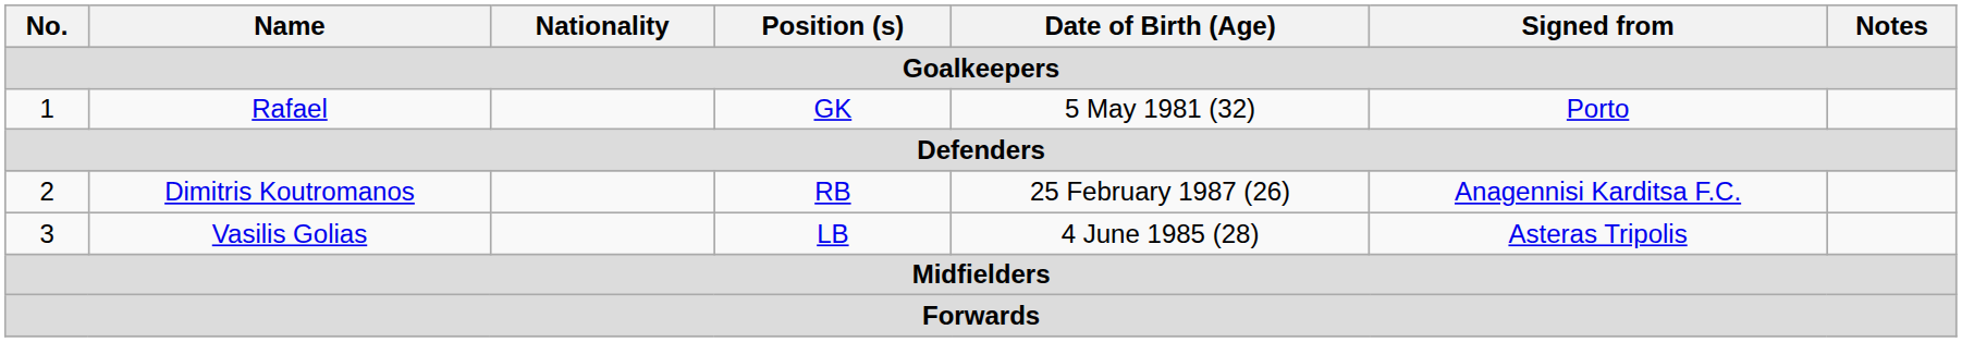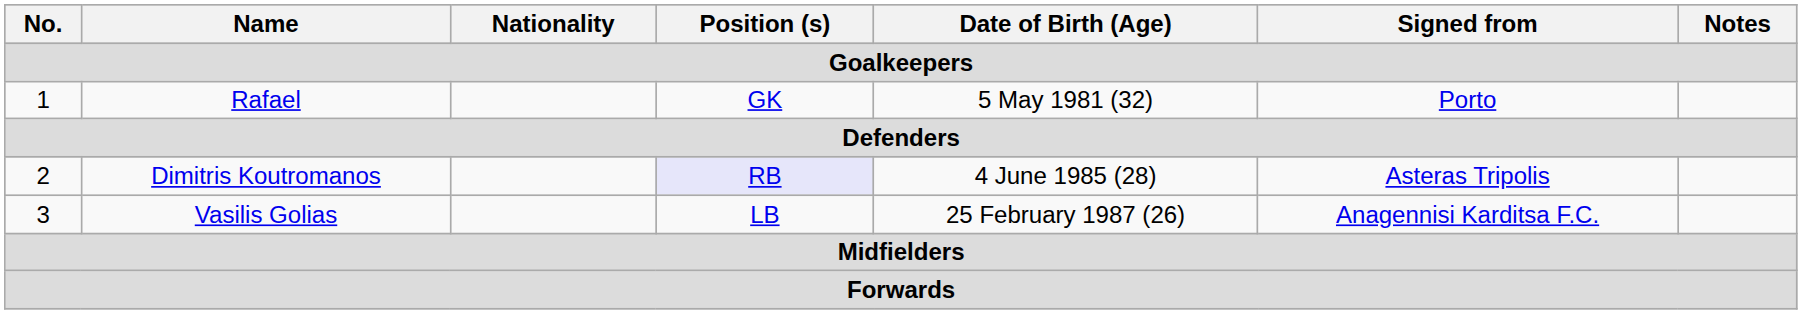Dimitris Koutromanos | Position (s): no background -> lavender background
Dimitris Koutromanos | Date of Birth (Age): 25 February 1987 (26) -> 4 June 1985 (28)
Dimitris Koutromanos | Signed from: Anagennisi Karditsa F.C. -> Asteras Tripolis
Vasilis Golias | Date of Birth (Age): 4 June 1985 (28) -> 25 February 1987 (26)
Vasilis Golias | Signed from: Asteras Tripolis -> Anagennisi Karditsa F.C.
